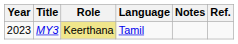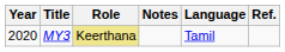columns swapped: Language <-> Notes
MY3 | Year: 2023 -> 2020
